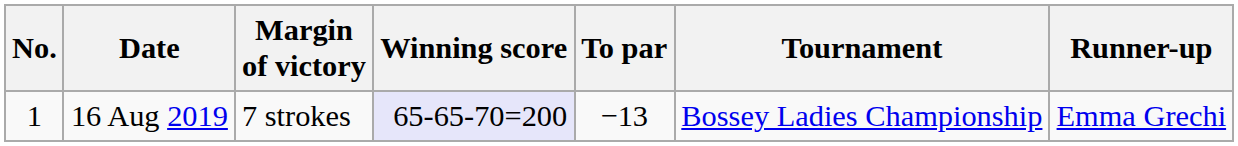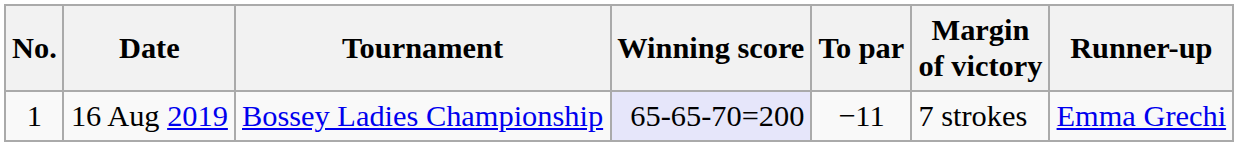columns swapped: Tournament <-> Margin of victory
16 Aug 2019 | To par: −13 -> −11
